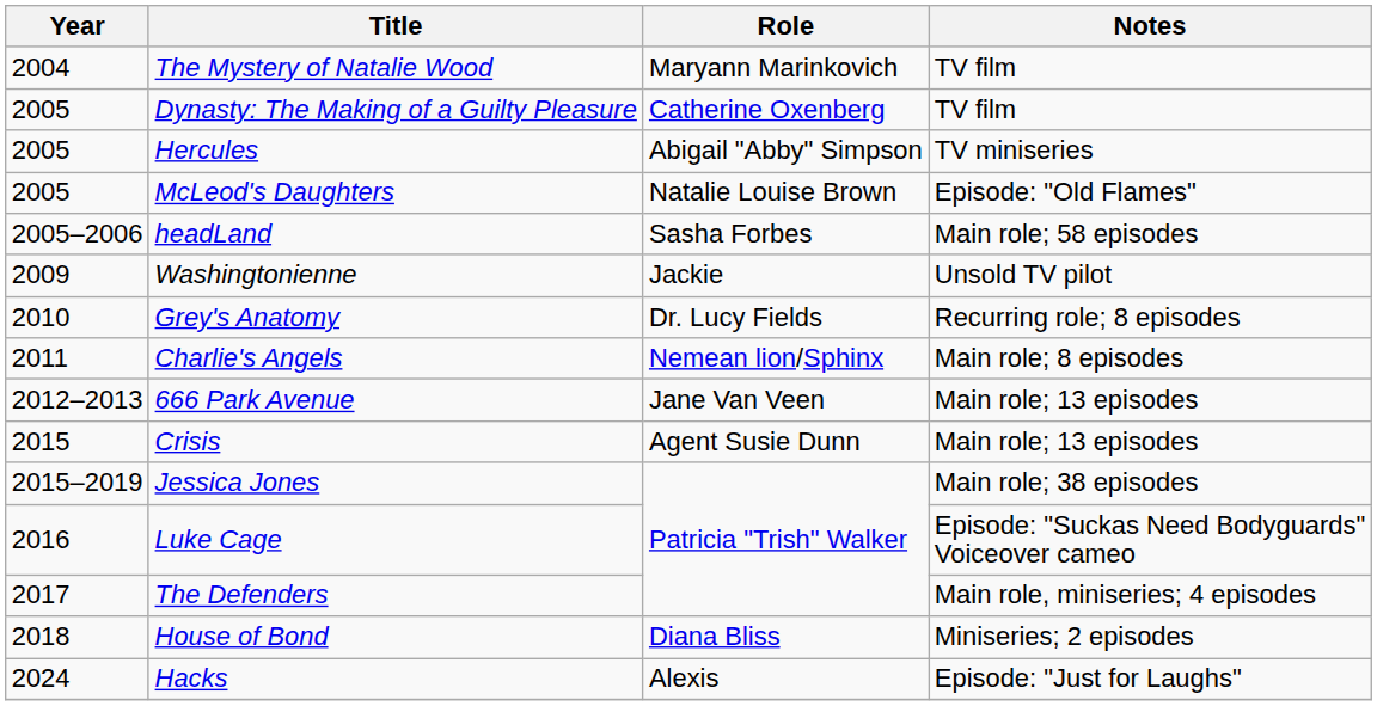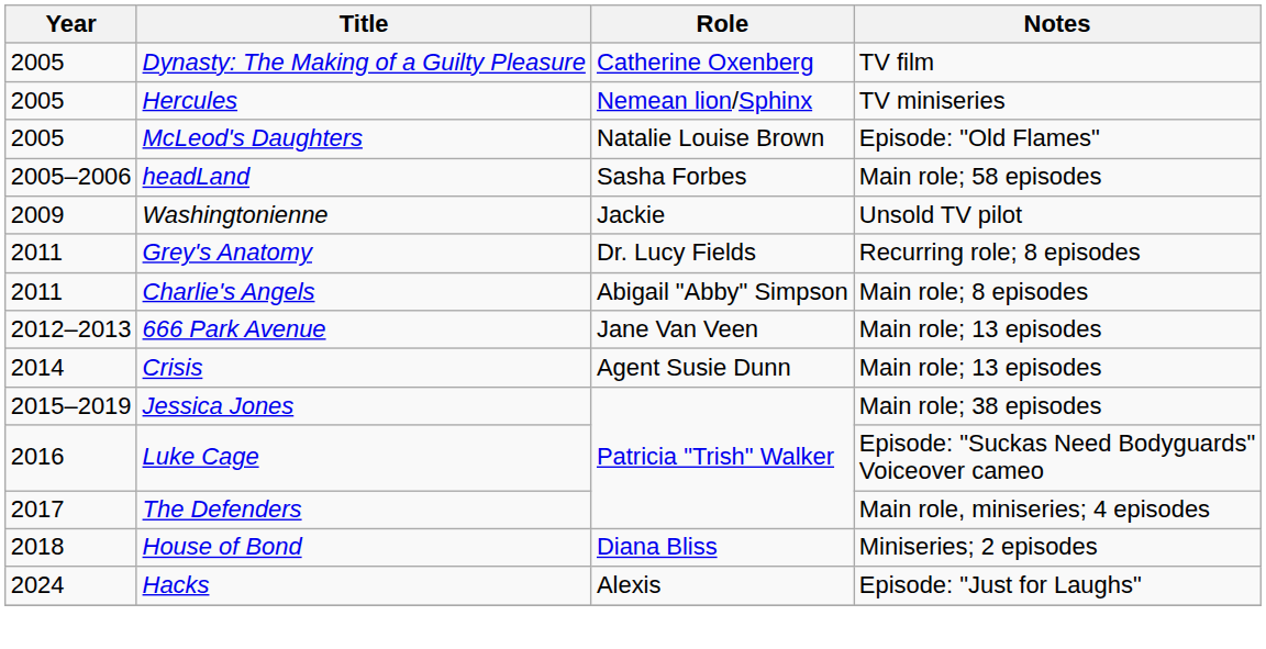- row: 2004 | The Mystery of Natalie Wood | Maryann Marinkovich | TV film
Hercules | Role: Abigail "Abby" Simpson -> Nemean lion/Sphinx
Grey's Anatomy | Year: 2010 -> 2011
Charlie's Angels | Role: Nemean lion/Sphinx -> Abigail "Abby" Simpson
Crisis | Year: 2015 -> 2014
